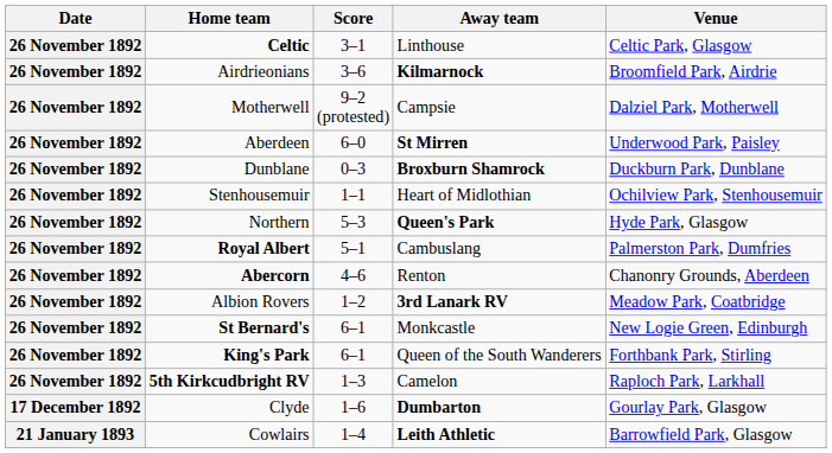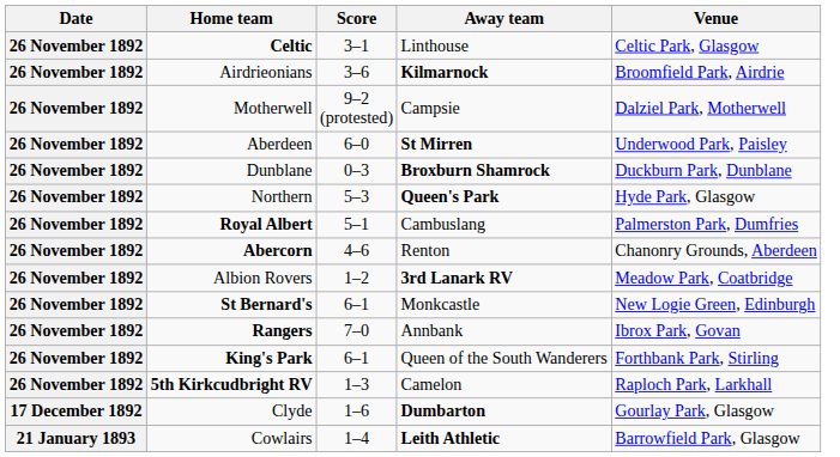- row: 26 November 1892 | Stenhousemuir | 1–1 | Heart of Midlothian | Ochilview Park, Stenhousemuir
+ row: 26 November 1892 | Rangers | 7–0 | Annbank | Ibrox Park, Govan
